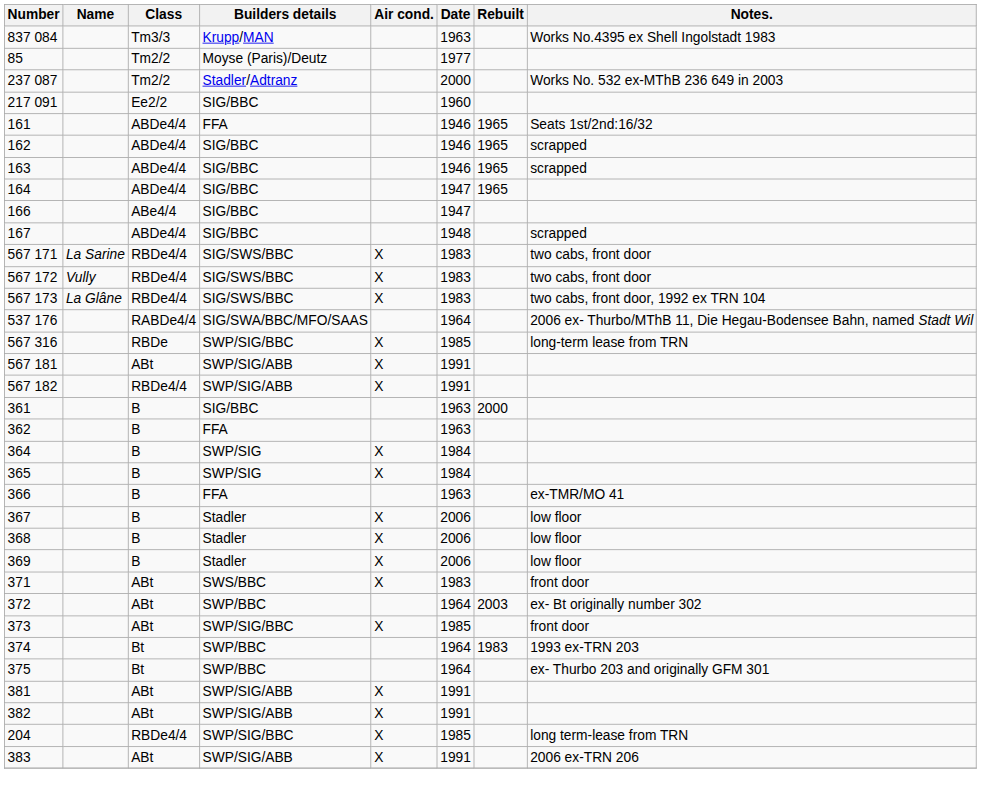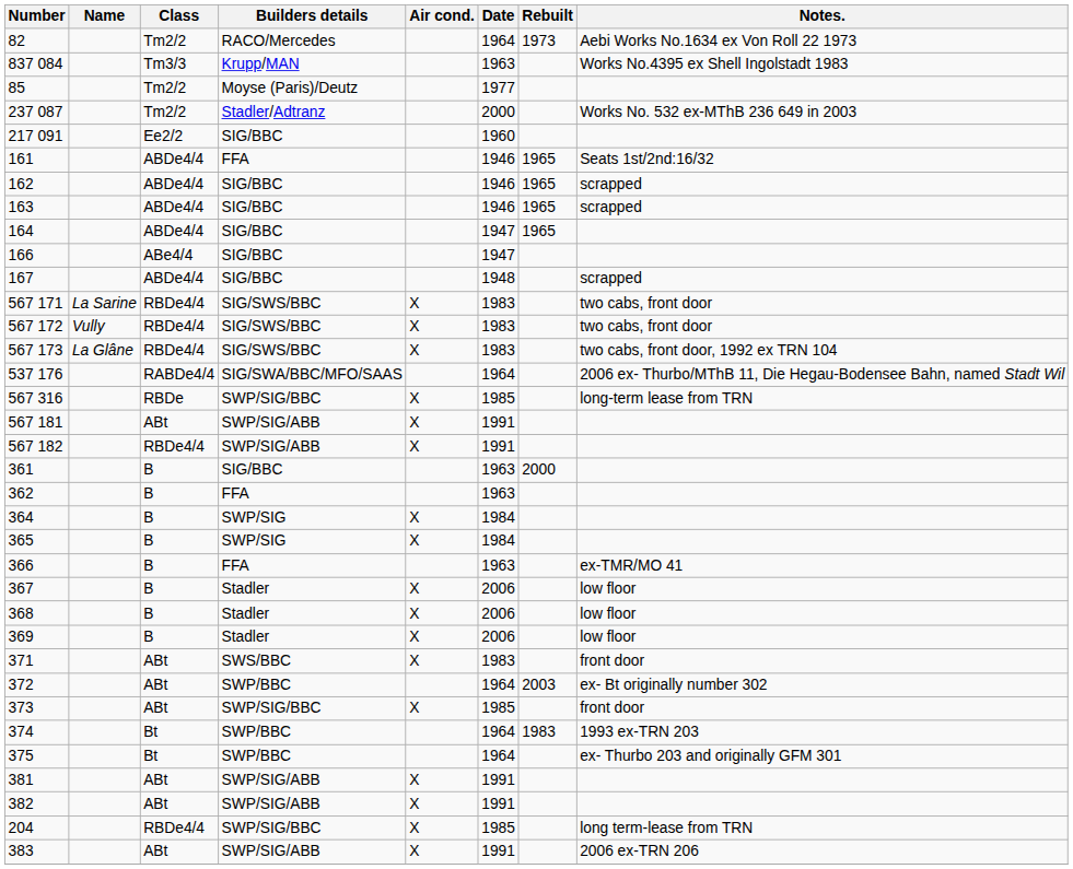+ row: 82 | Tm2/2 | RACO/Mercedes | 1964 | 1973 | Aebi Works No.1634 ex Von Roll 22 1973
